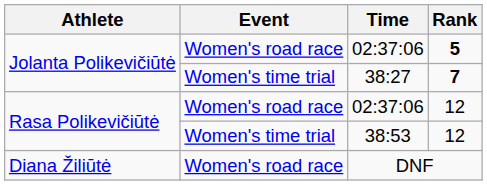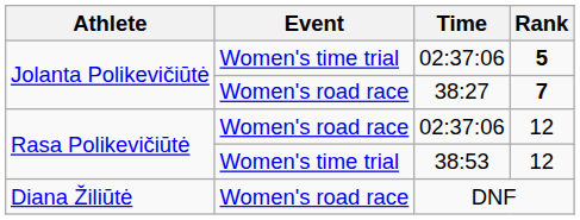02:37:06 / 5 | Event: Women's road race -> Women's time trial
38:27 | Event: Women's time trial -> Women's road race
